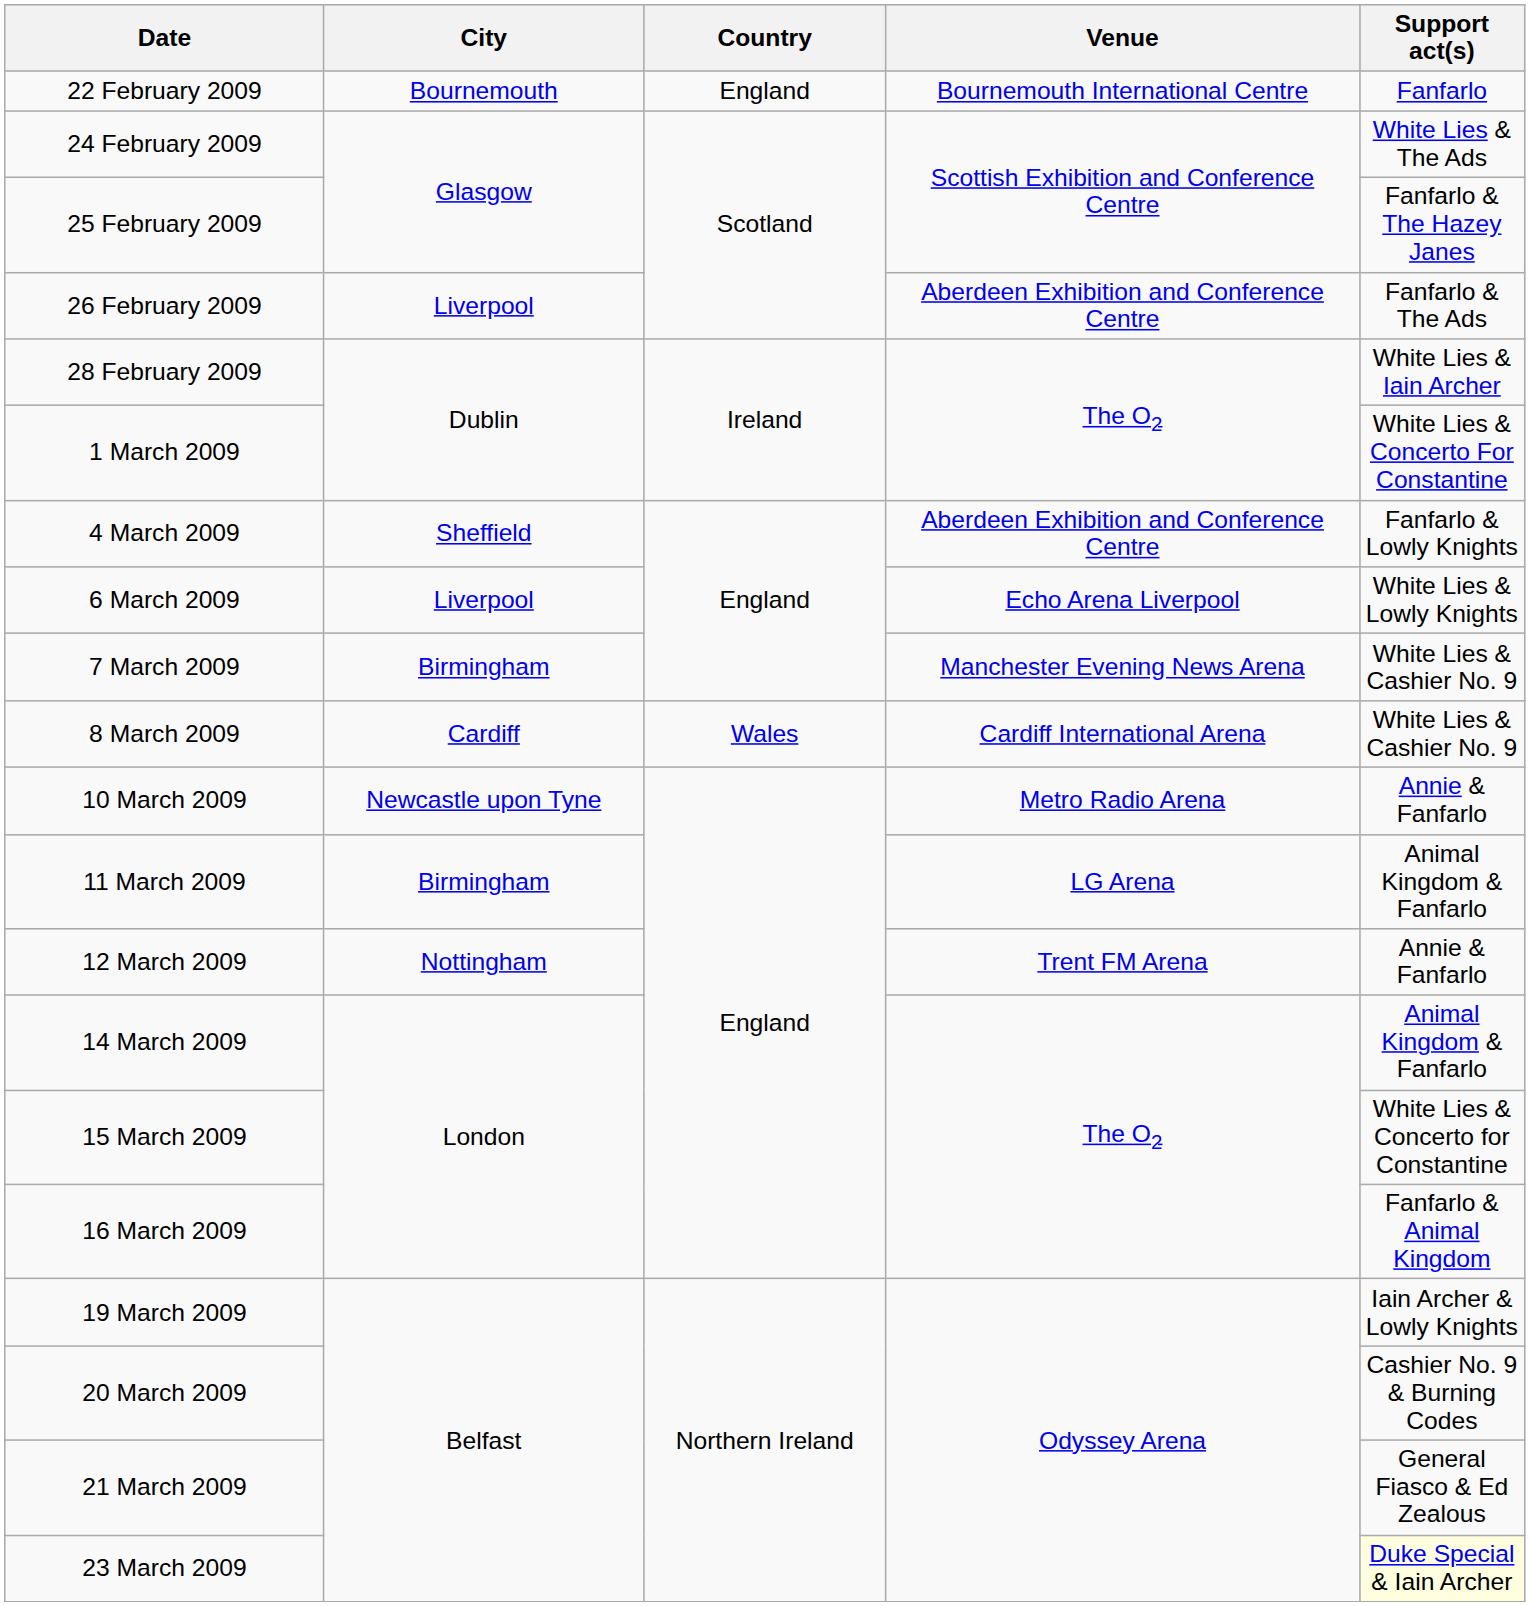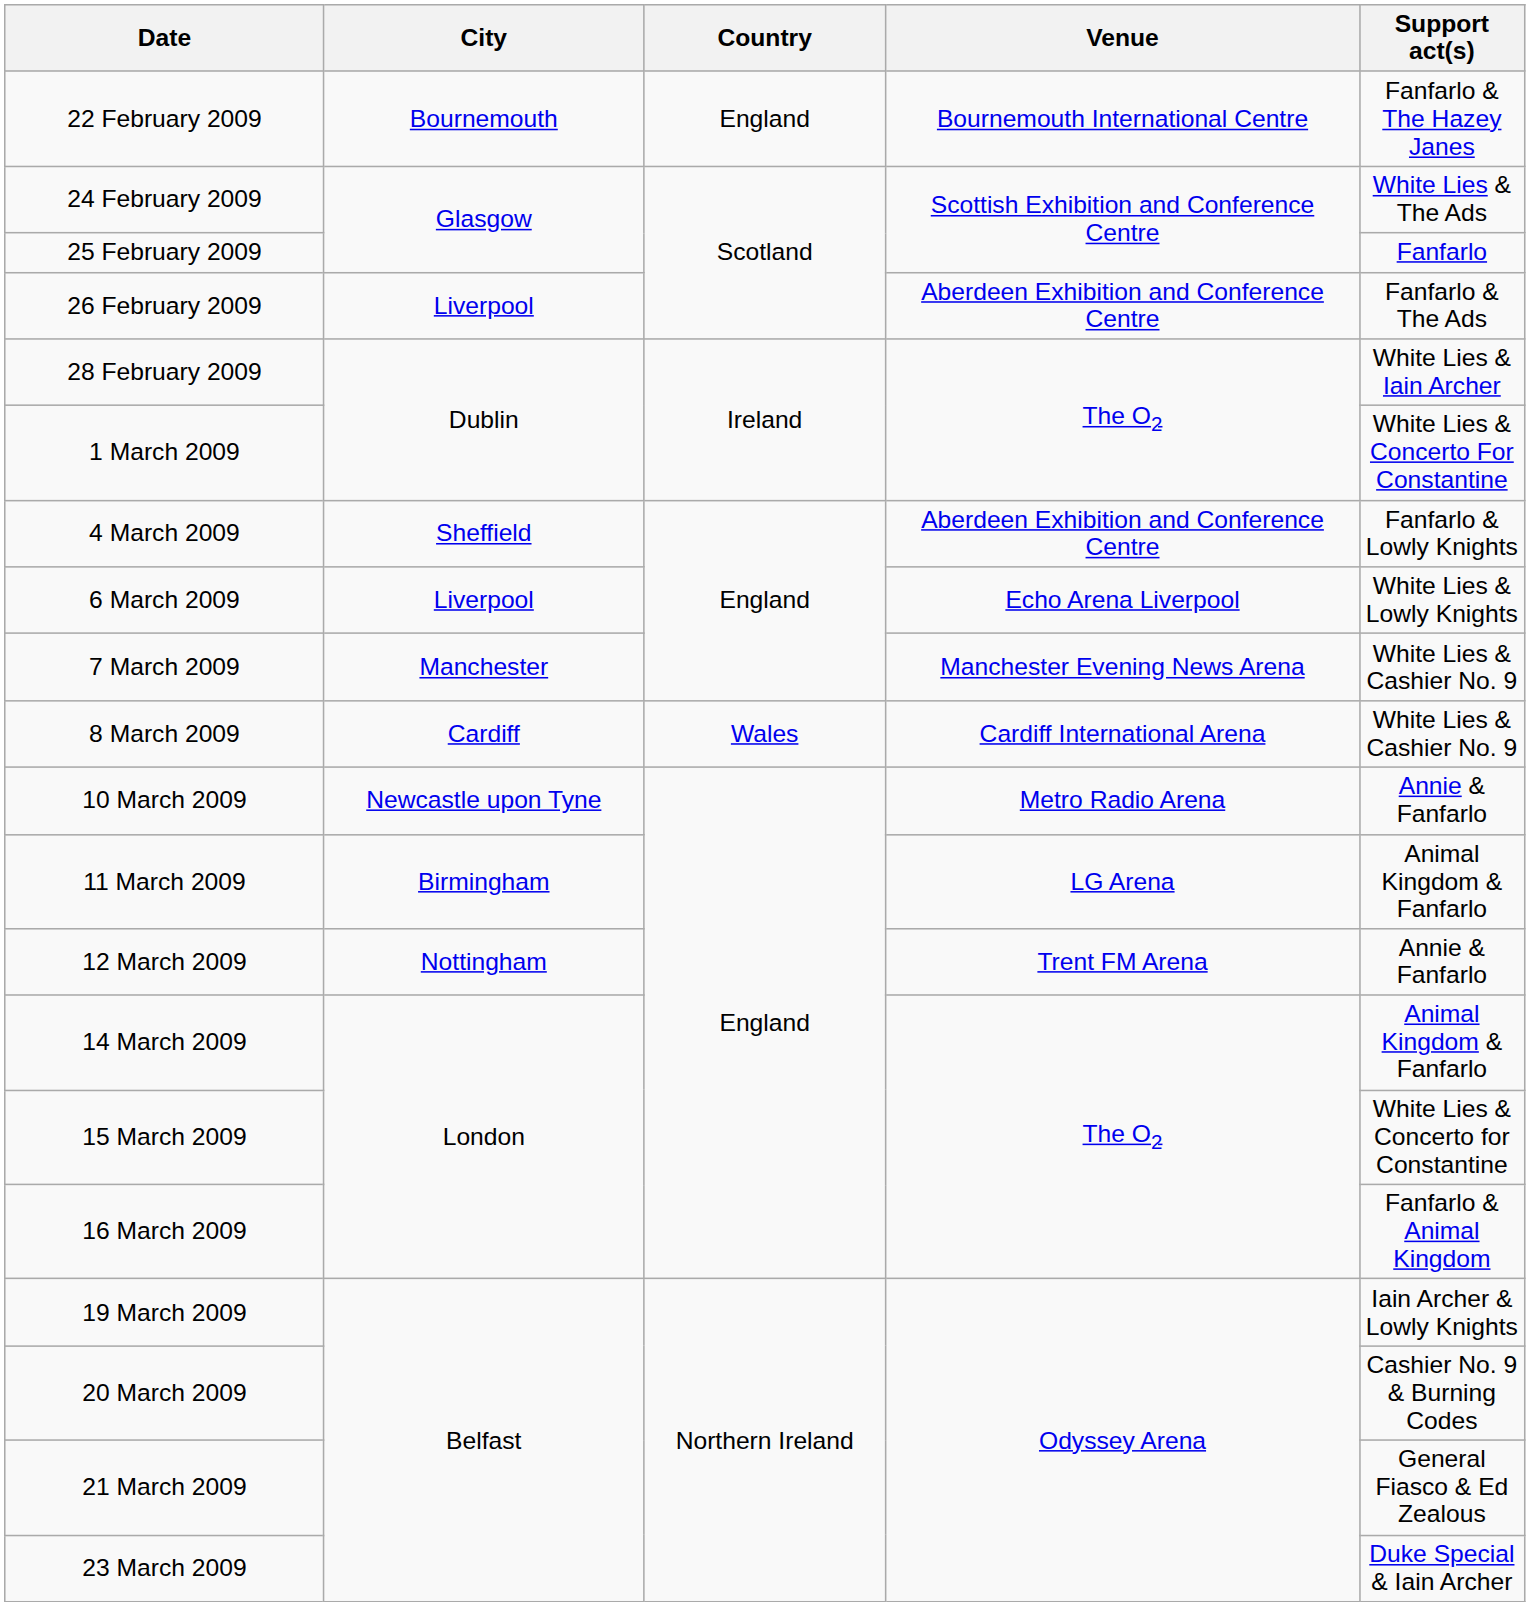22 February 2009 | Support act(s): Fanfarlo -> Fanfarlo & The Hazey Janes
25 February 2009 | Support act(s): Fanfarlo & The Hazey Janes -> Fanfarlo
7 March 2009 | City: Birmingham -> Manchester
23 March 2009 | Support act(s): lightyellow background -> no background
